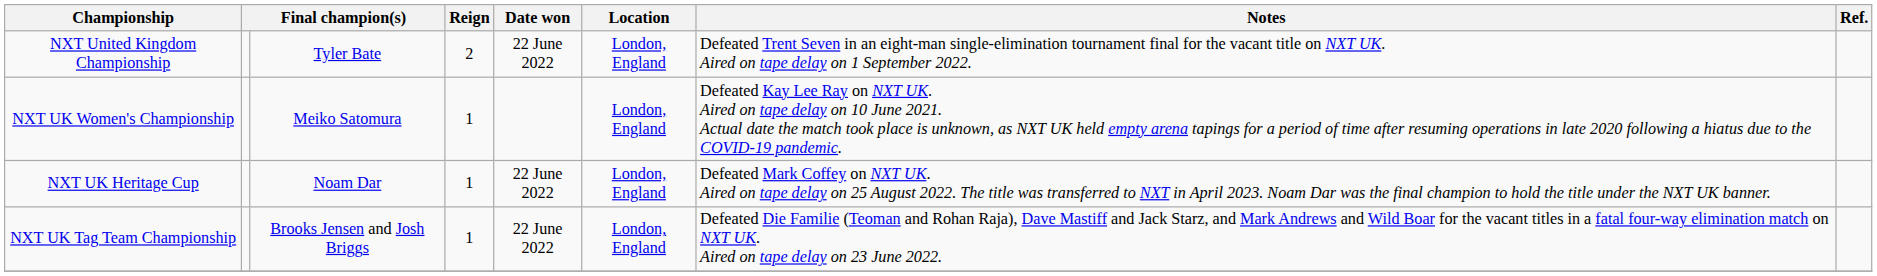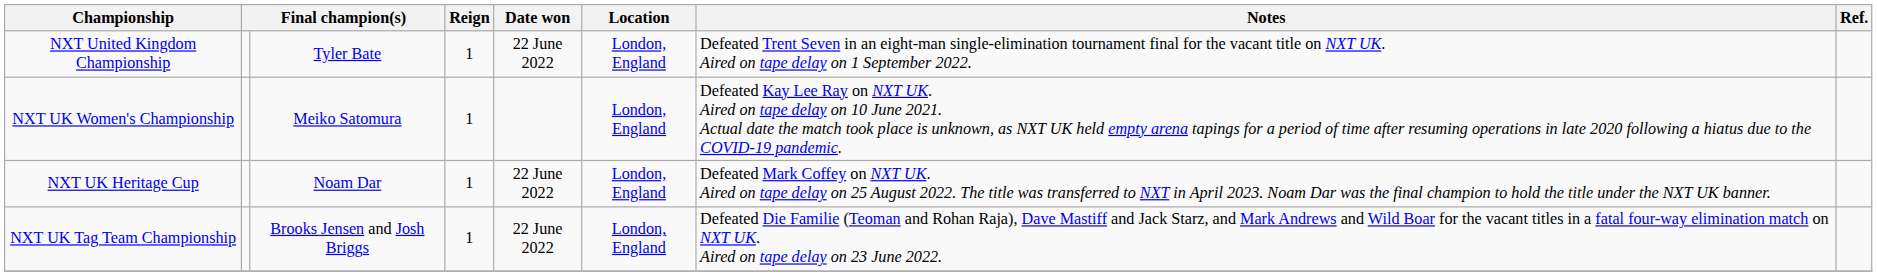NXT United Kingdom Championship | Reign: 2 -> 1
